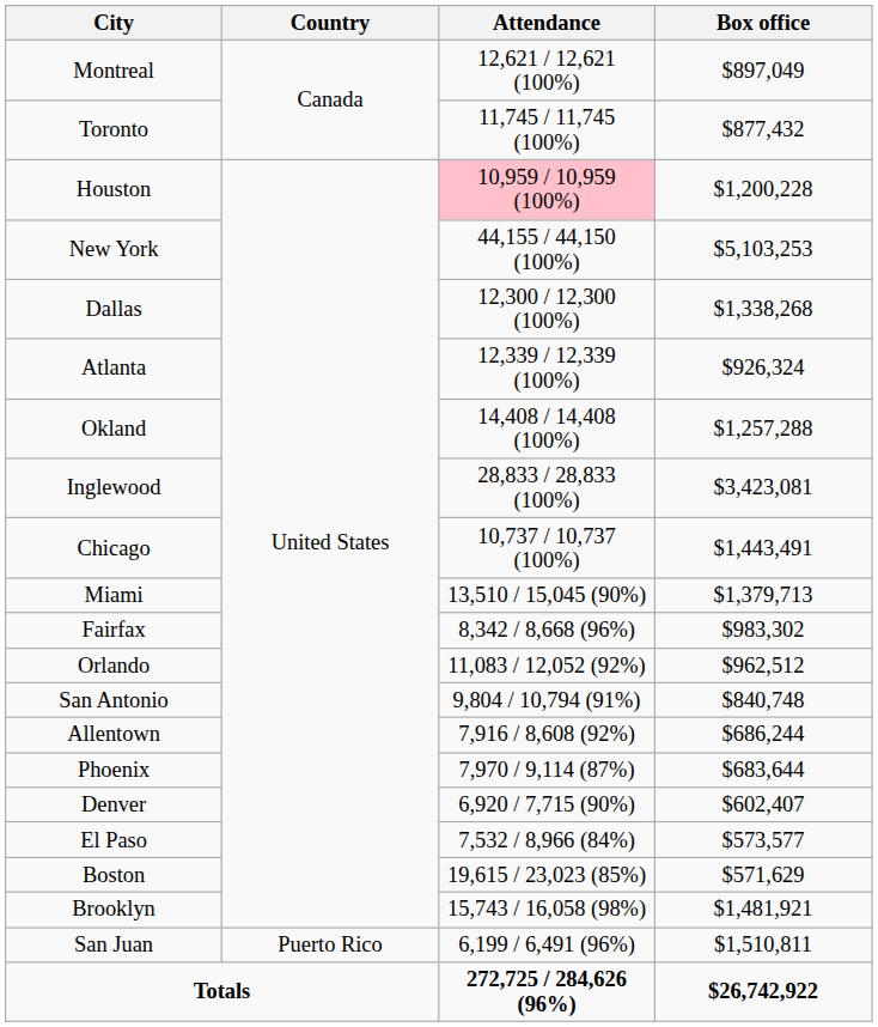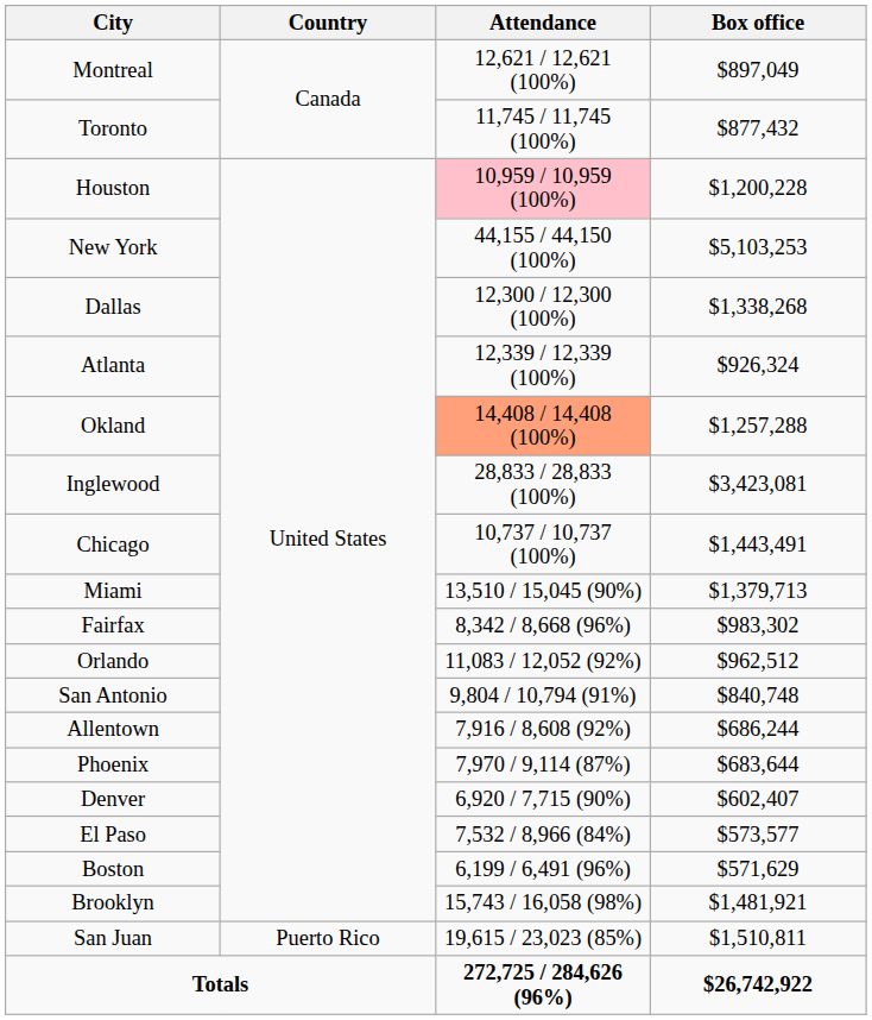Okland | Attendance: no background -> lightsalmon background
Boston | Attendance: 19,615 / 23,023 (85%) -> 6,199 / 6,491 (96%)
San Juan | Attendance: 6,199 / 6,491 (96%) -> 19,615 / 23,023 (85%)
